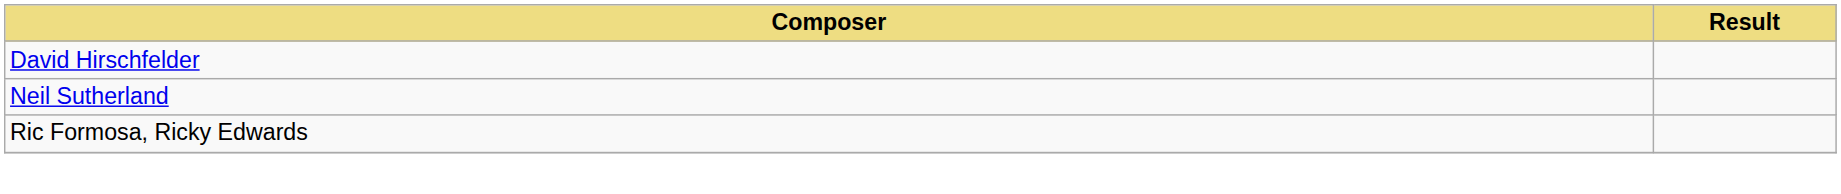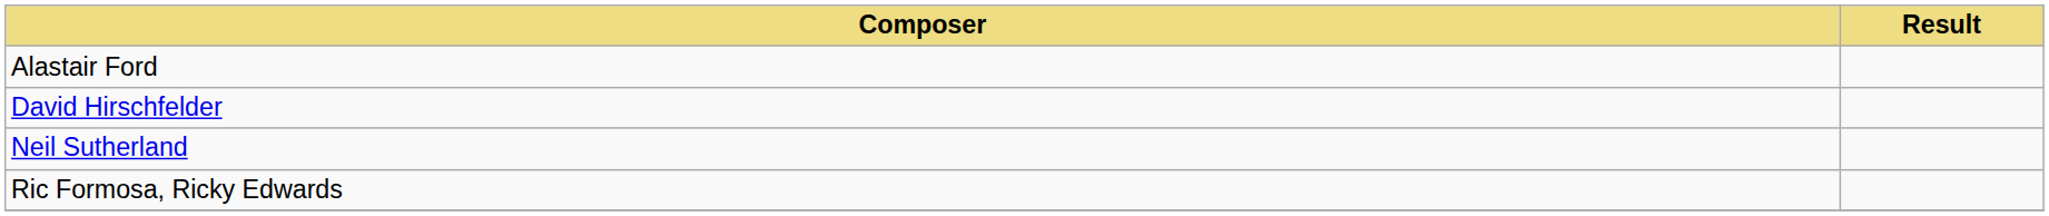+ row: Alastair Ford
